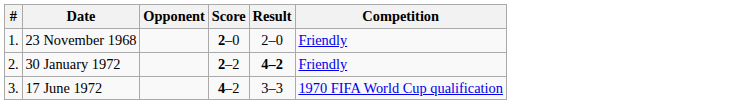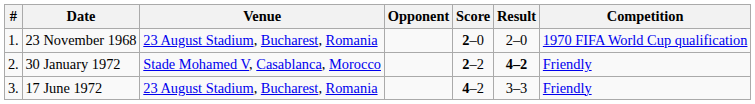+ column: Venue | 23 August Stadium, Bucharest, Romania | Stade Mohamed V, Casablanca, Morocco | 23 August Stadium, Bucharest, Romania
23 November 1968 | Competition: Friendly -> 1970 FIFA World Cup qualification
17 June 1972 | Competition: 1970 FIFA World Cup qualification -> Friendly
